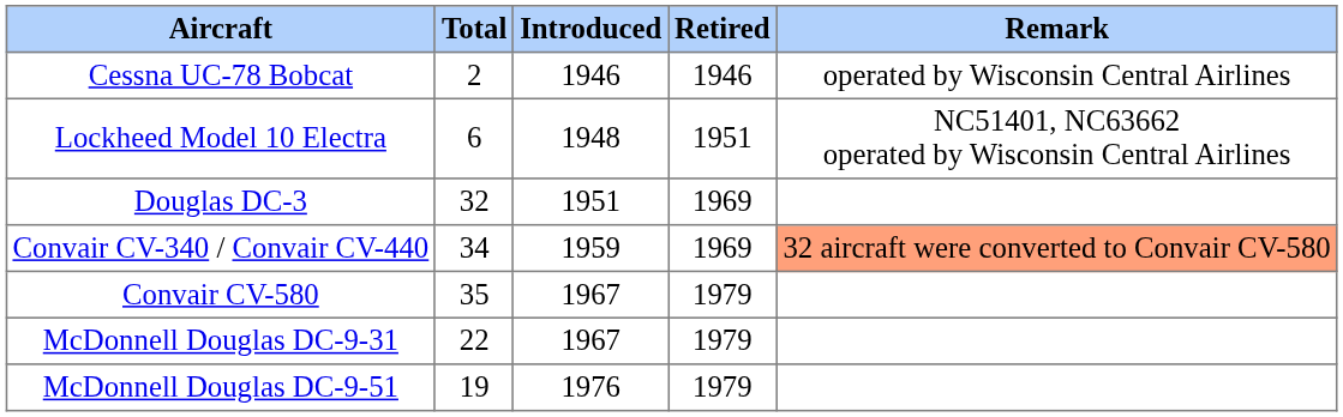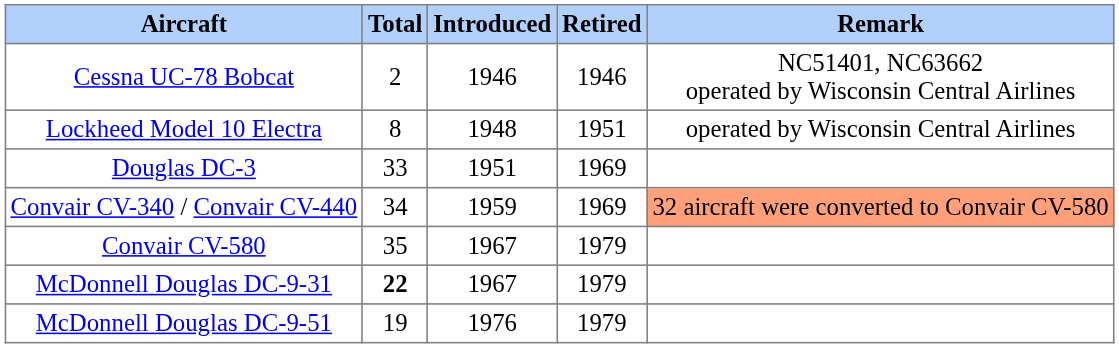Cessna UC-78 Bobcat | Remark: operated by Wisconsin Central Airlines -> NC51401, NC63662 operated by Wisconsin Central Airlines
Lockheed Model 10 Electra | Total: 6 -> 8
Lockheed Model 10 Electra | Remark: NC51401, NC63662 operated by Wisconsin Central Airlines -> operated by Wisconsin Central Airlines
Douglas DC-3 | Total: 32 -> 33
McDonnell Douglas DC-9-31 | Total: normal -> bold
